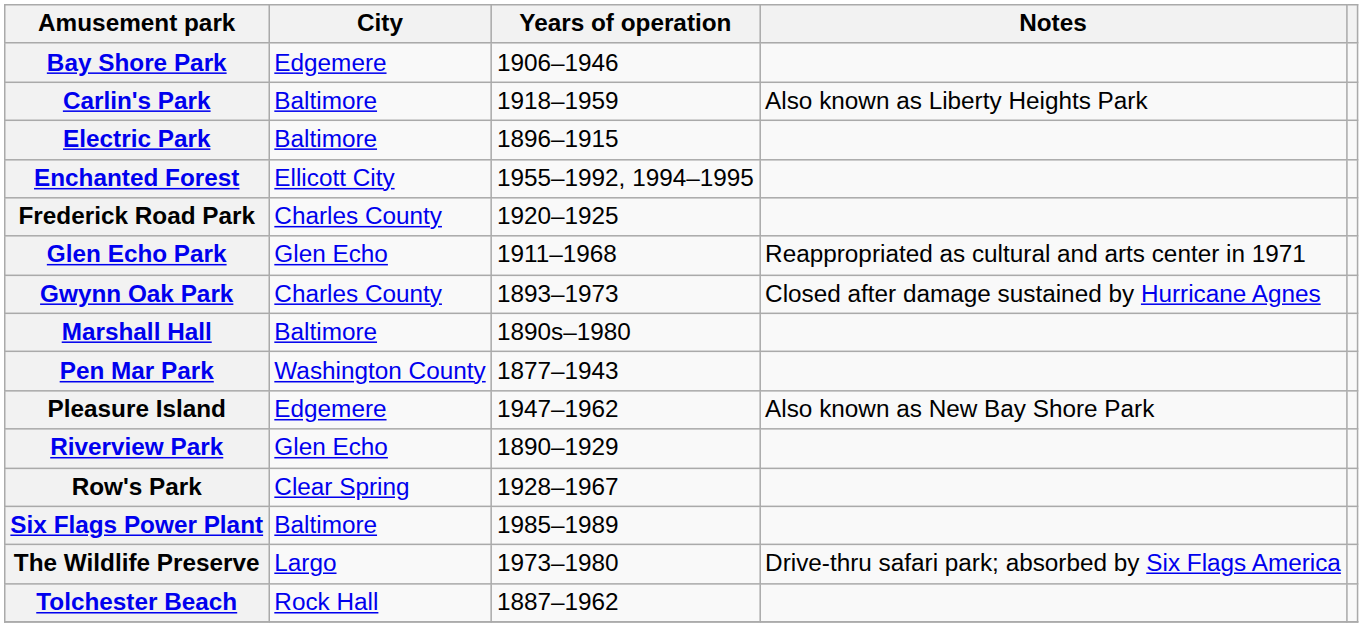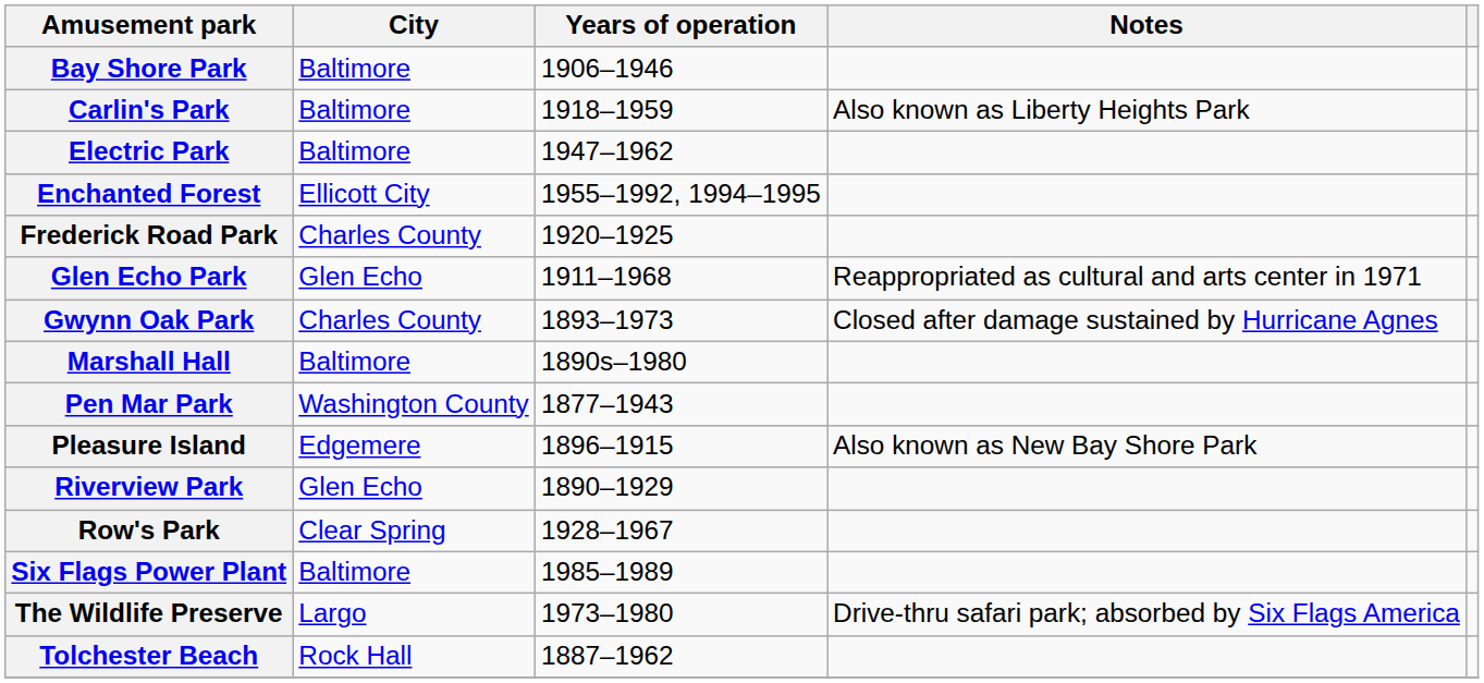Bay Shore Park | City: Edgemere -> Baltimore
Electric Park | Years of operation: 1896–1915 -> 1947–1962
Pleasure Island | Years of operation: 1947–1962 -> 1896–1915
